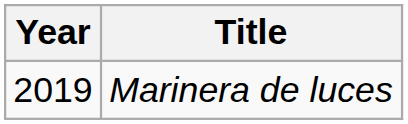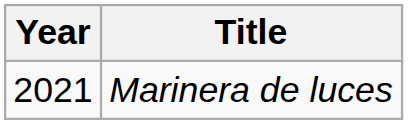Marinera de luces | Year: 2019 -> 2021
